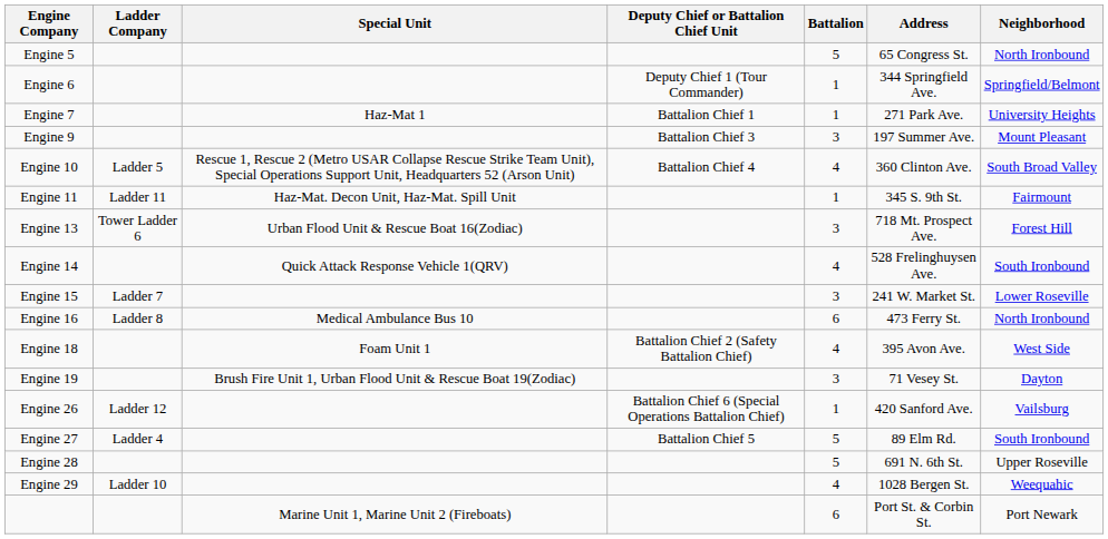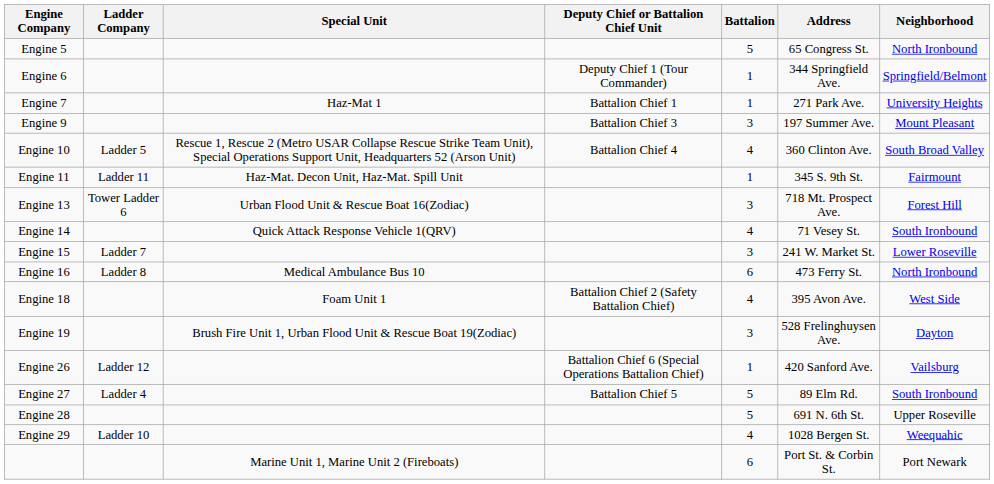Engine 14 | Address: 528 Frelinghuysen Ave. -> 71 Vesey St.
Engine 19 | Address: 71 Vesey St. -> 528 Frelinghuysen Ave.
